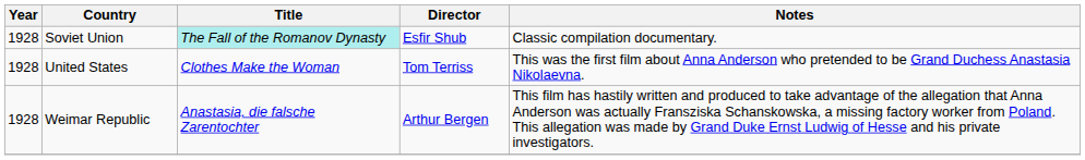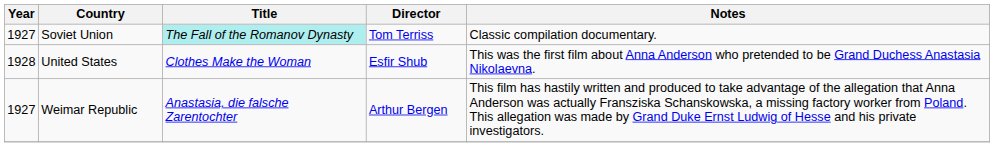Soviet Union | Year: 1928 -> 1927
Soviet Union | Director: Esfir Shub -> Tom Terriss
United States | Director: Tom Terriss -> Esfir Shub
Weimar Republic | Year: 1928 -> 1927
